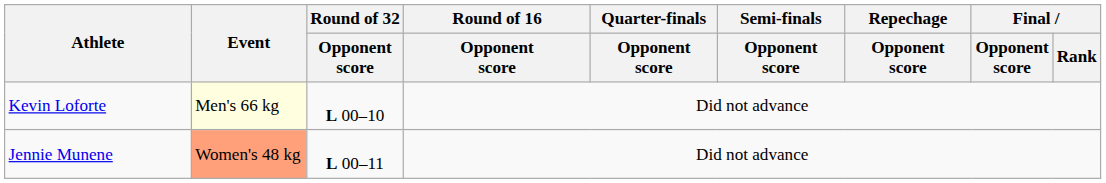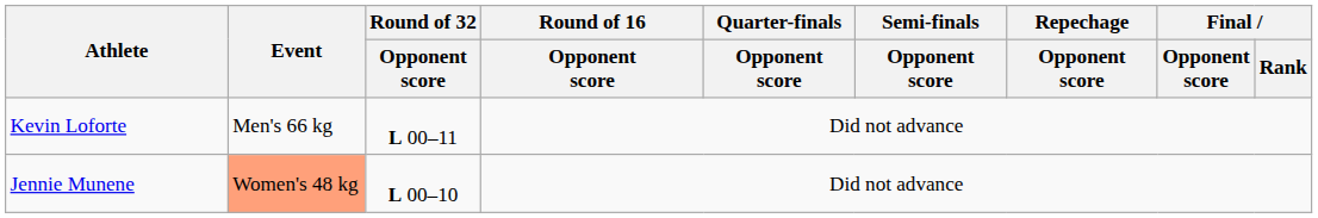Kevin Loforte | Event: lightyellow background -> no background
Kevin Loforte | Round of 32 / Opponent score: L 00–10 -> L 00–11
Jennie Munene | Round of 32 / Opponent score: L 00–11 -> L 00–10
